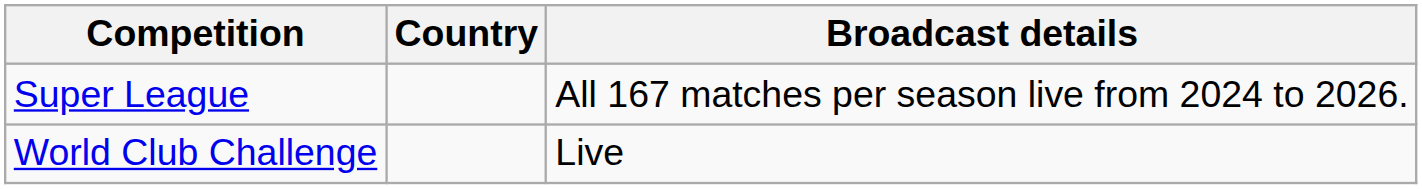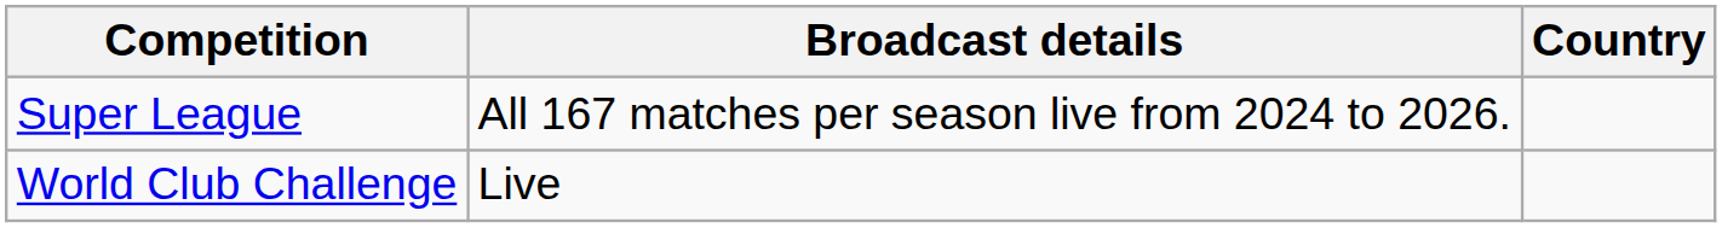columns swapped: Country <-> Broadcast details
